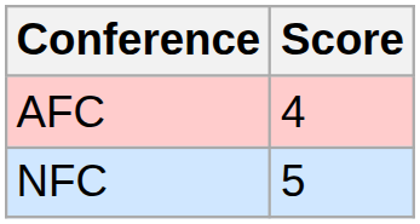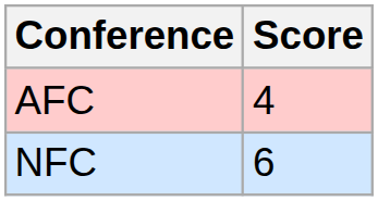NFC | Score: 5 -> 6
